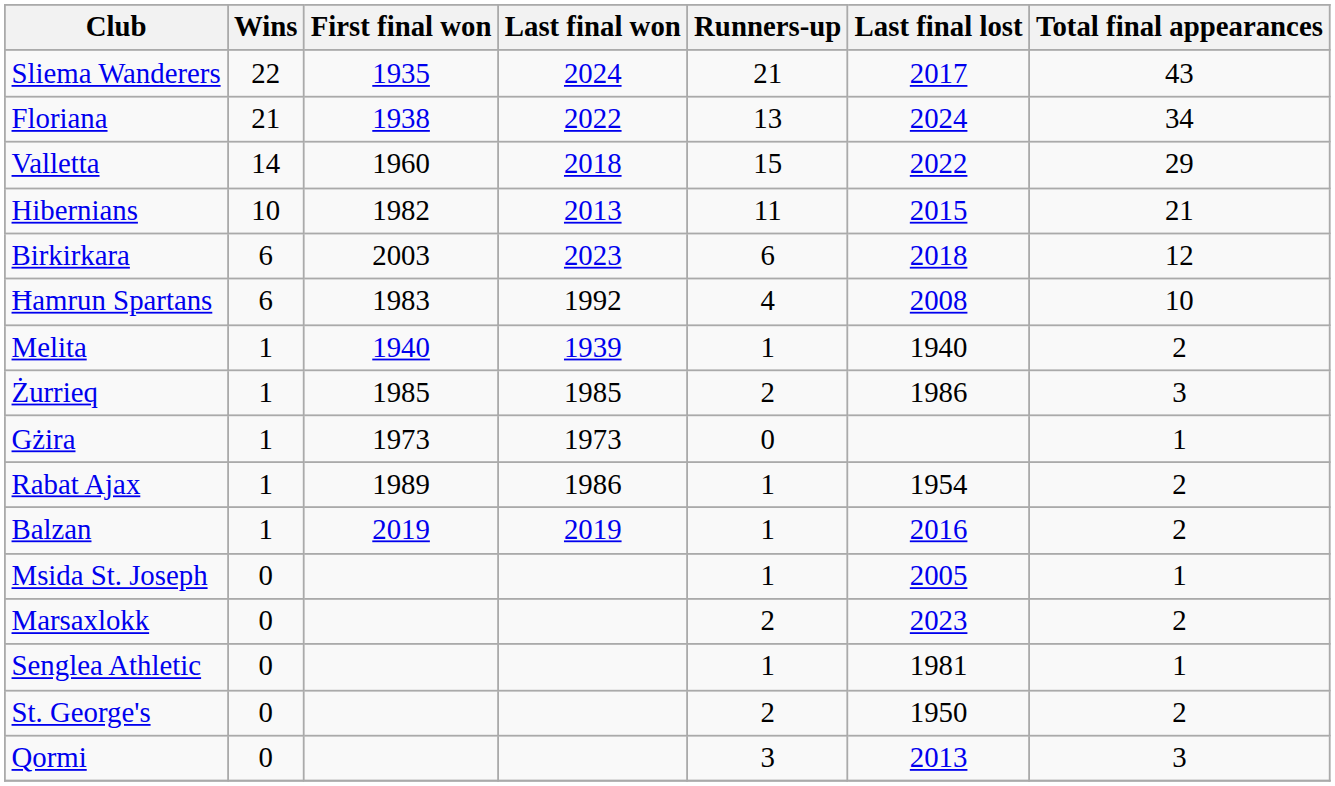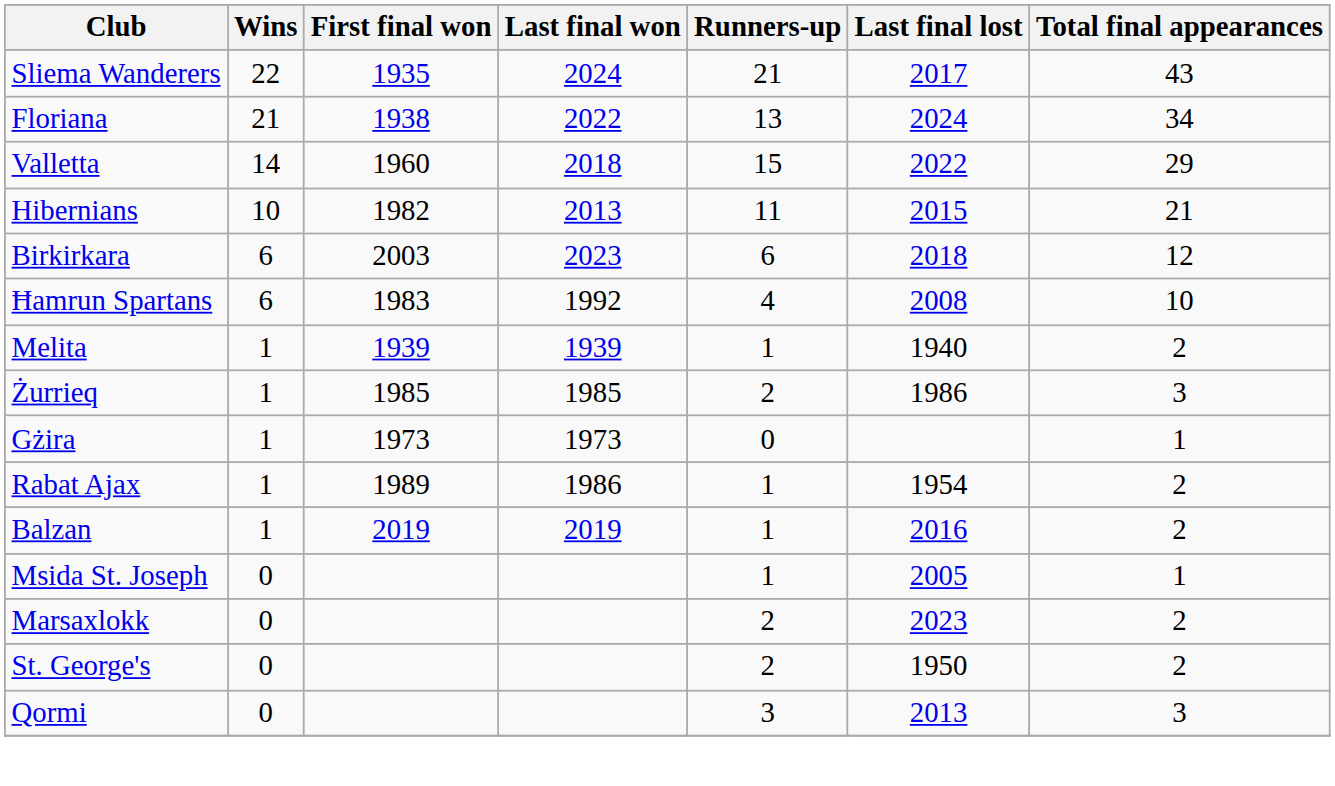Melita | First final won: 1940 -> 1939
- row: Senglea Athletic | 0 | 1 | 1981 | 1
